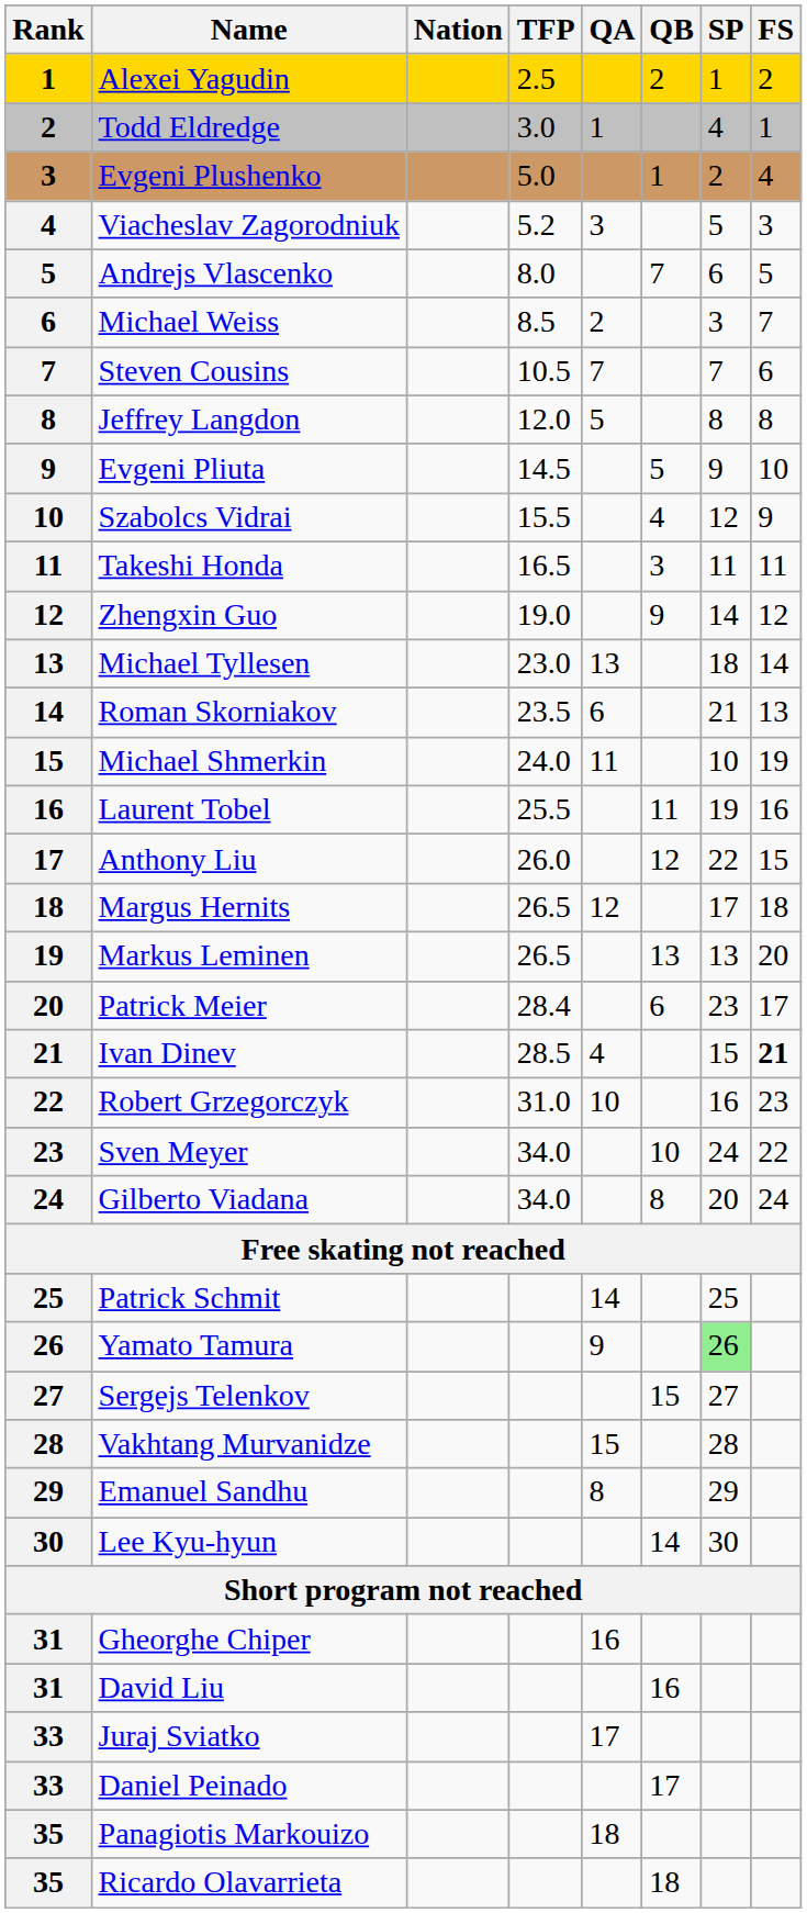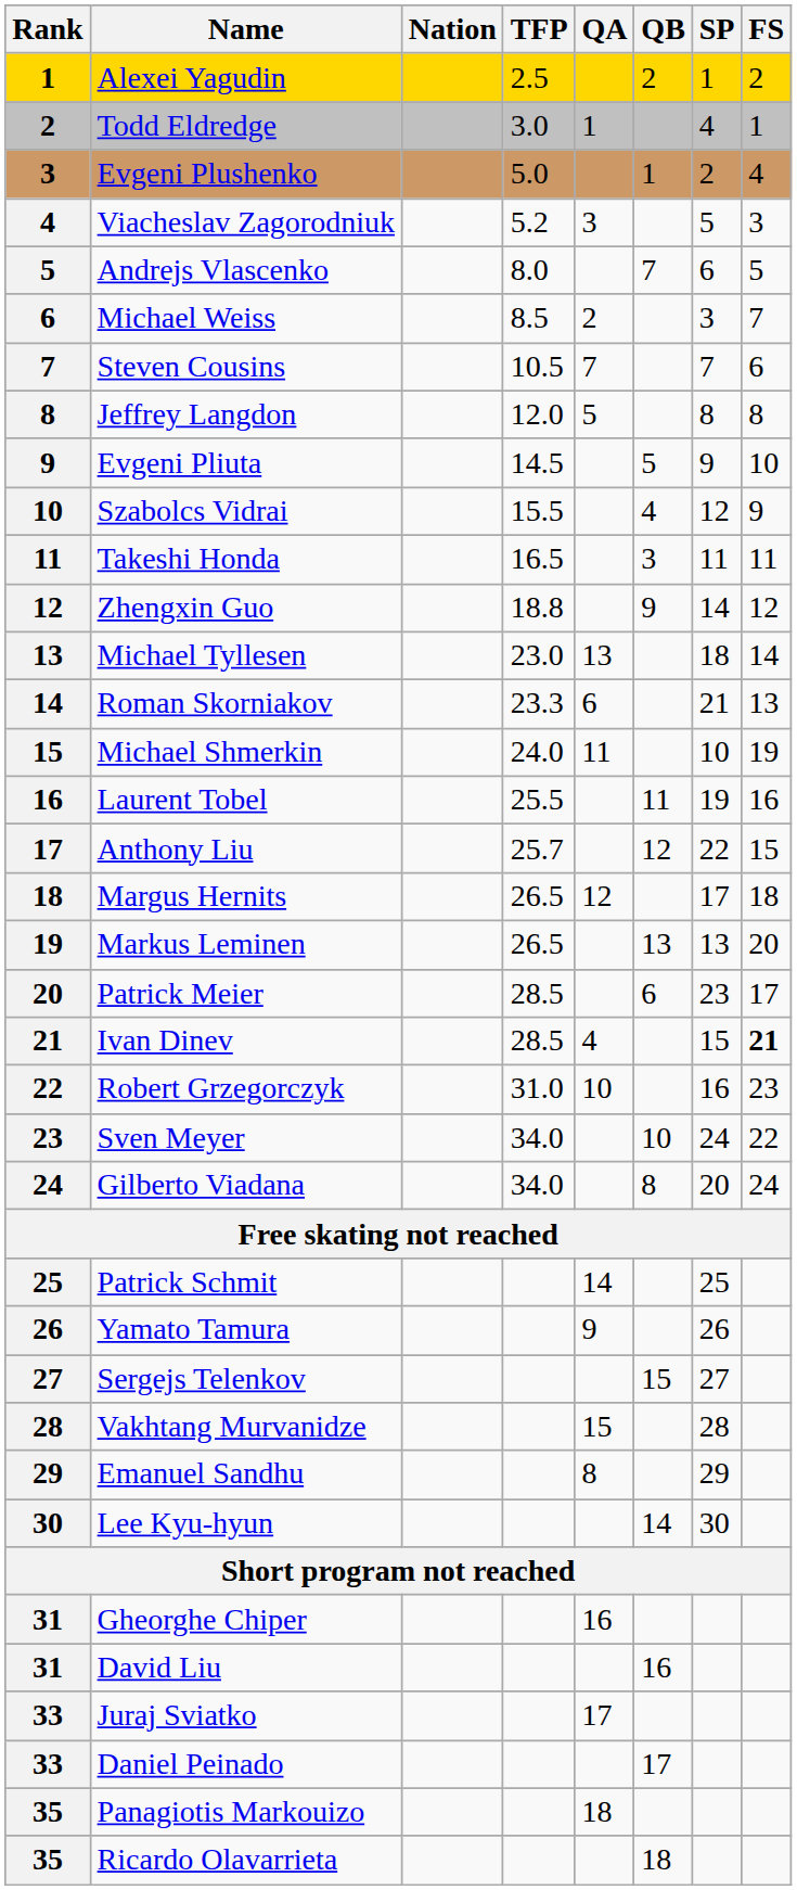Zhengxin Guo | TFP: 19.0 -> 18.8
Roman Skorniakov | TFP: 23.5 -> 23.3
Anthony Liu | TFP: 26.0 -> 25.7
Patrick Meier | TFP: 28.4 -> 28.5
Yamato Tamura | SP: lightgreen background -> no background
